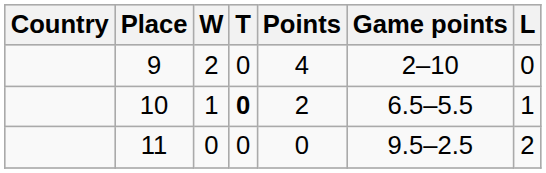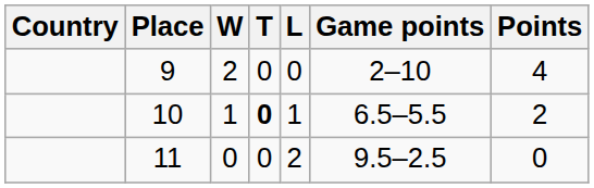columns swapped: L <-> Points
